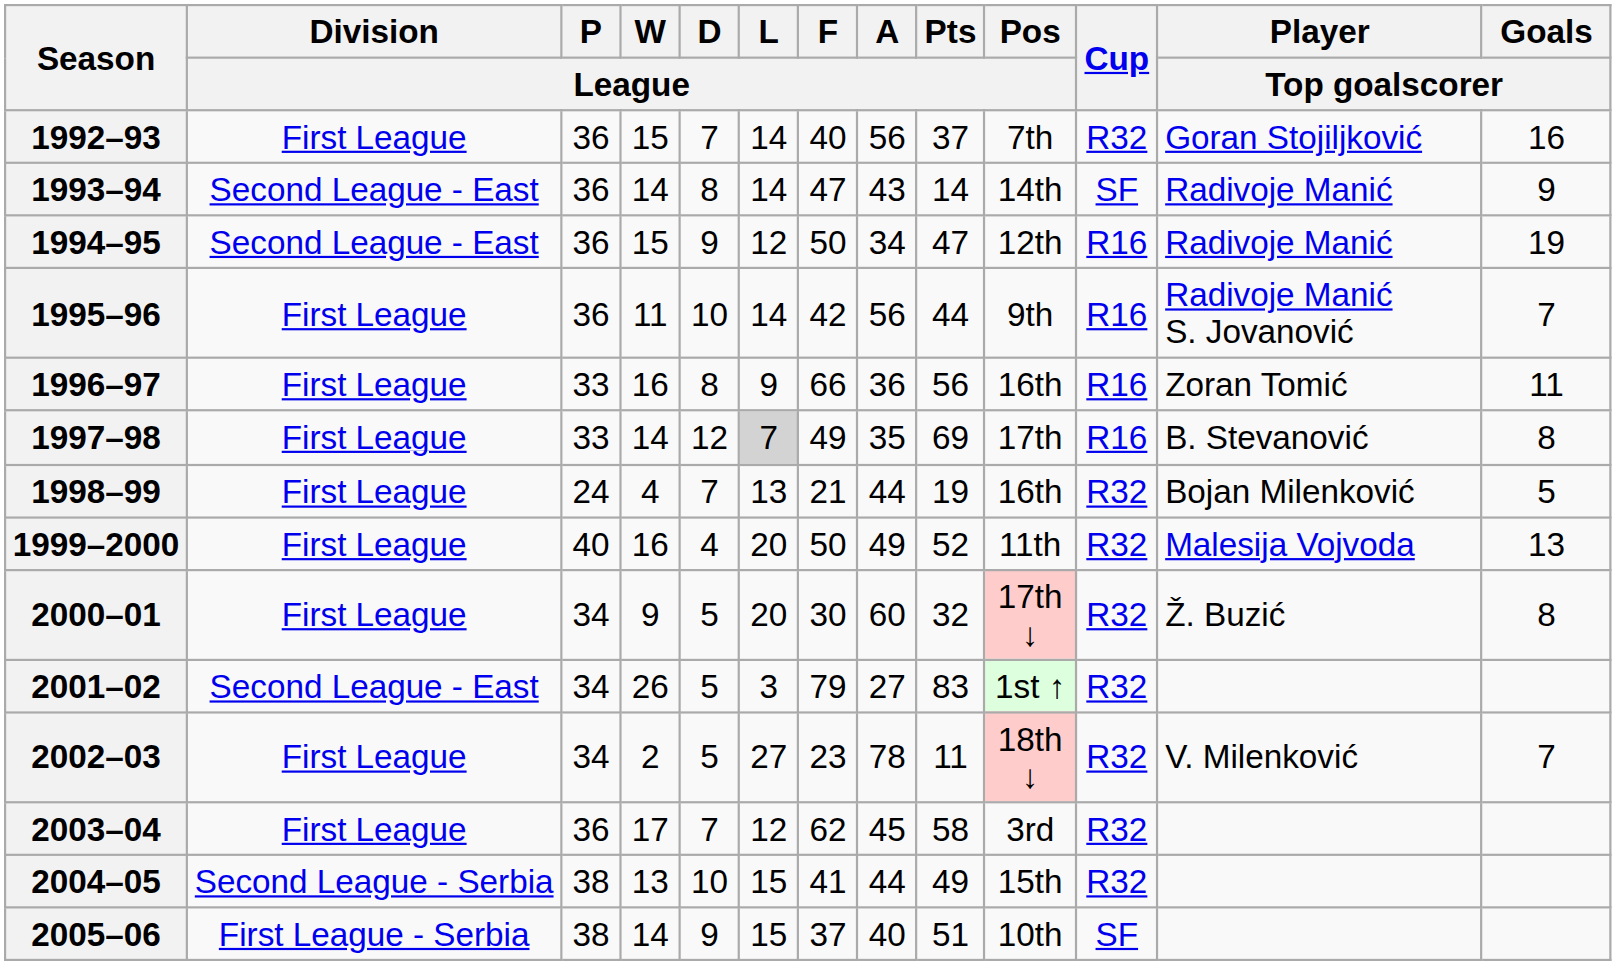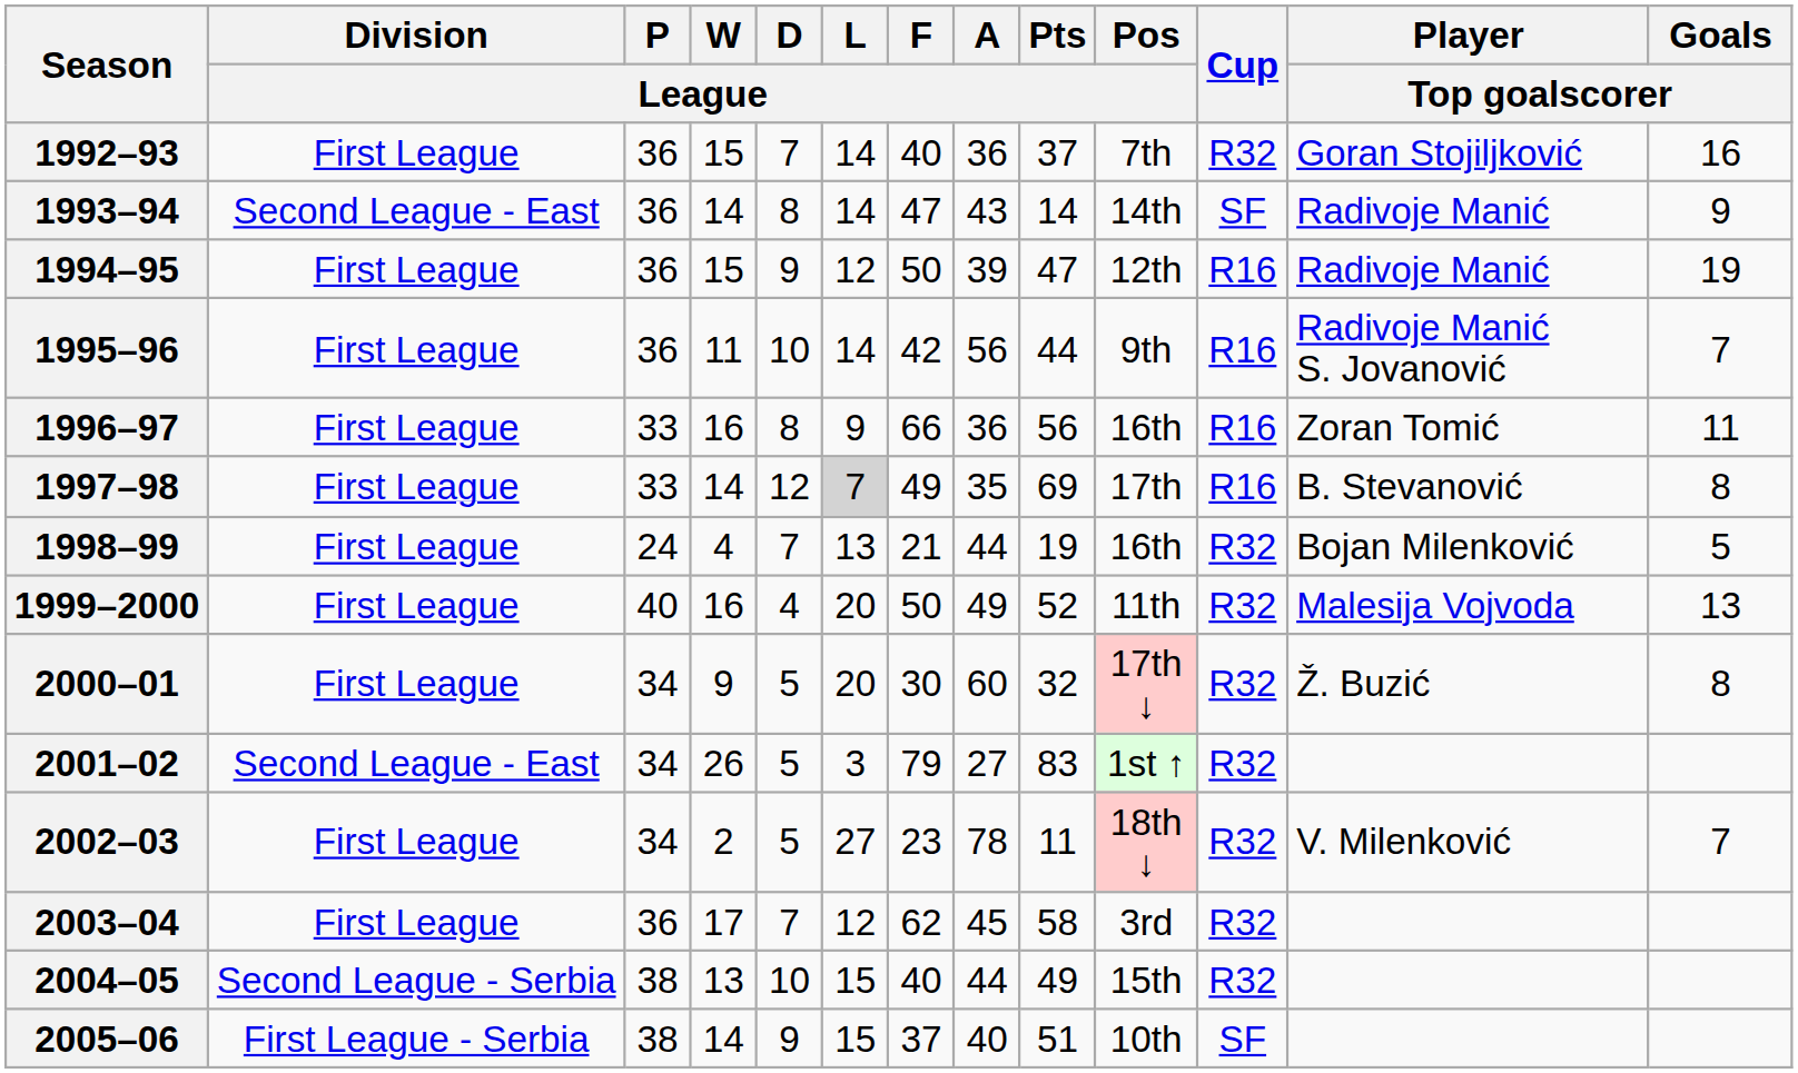1992–93 | A / League: 56 -> 36
1994–95 | Division / League: Second League - East -> First League
1994–95 | A / League: 34 -> 39
2004–05 | F / League: 41 -> 40
